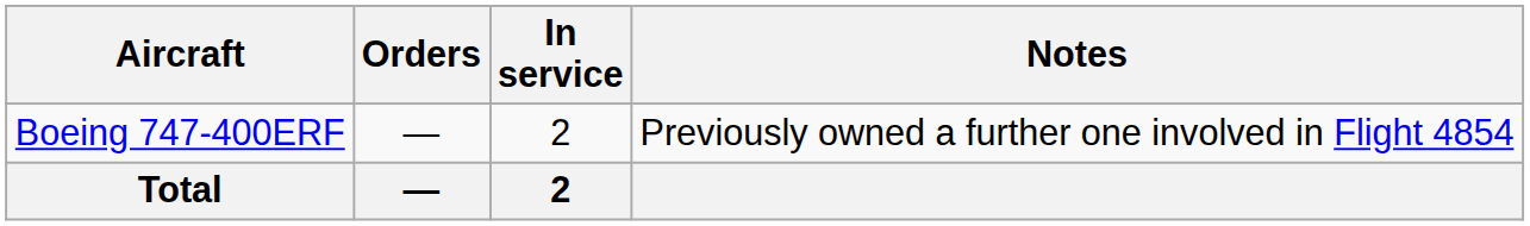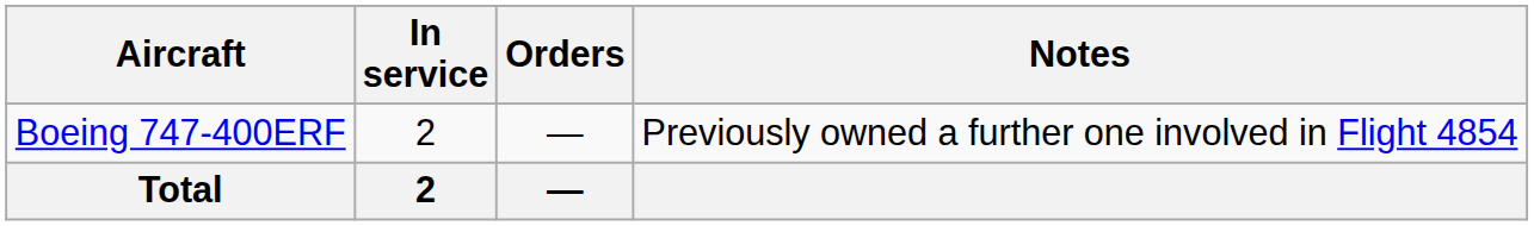columns swapped: In service <-> Orders
